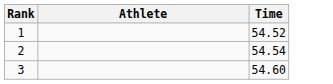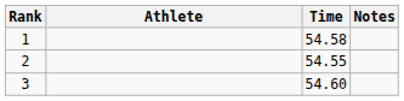+ column: Notes
1 | Time: 54.52 -> 54.58
2 | Time: 54.54 -> 54.55
